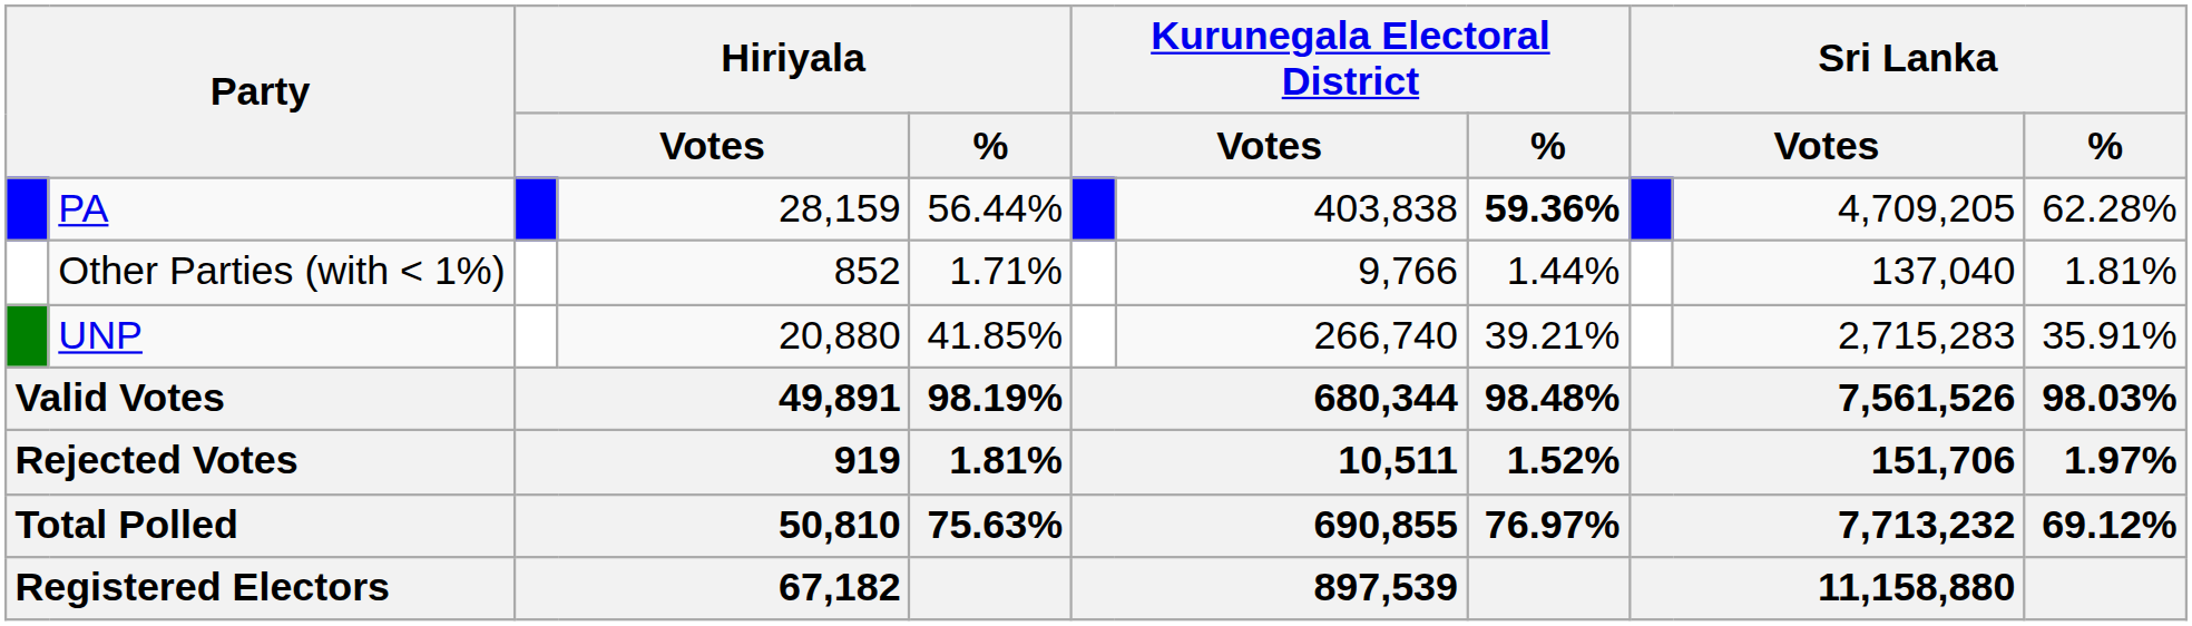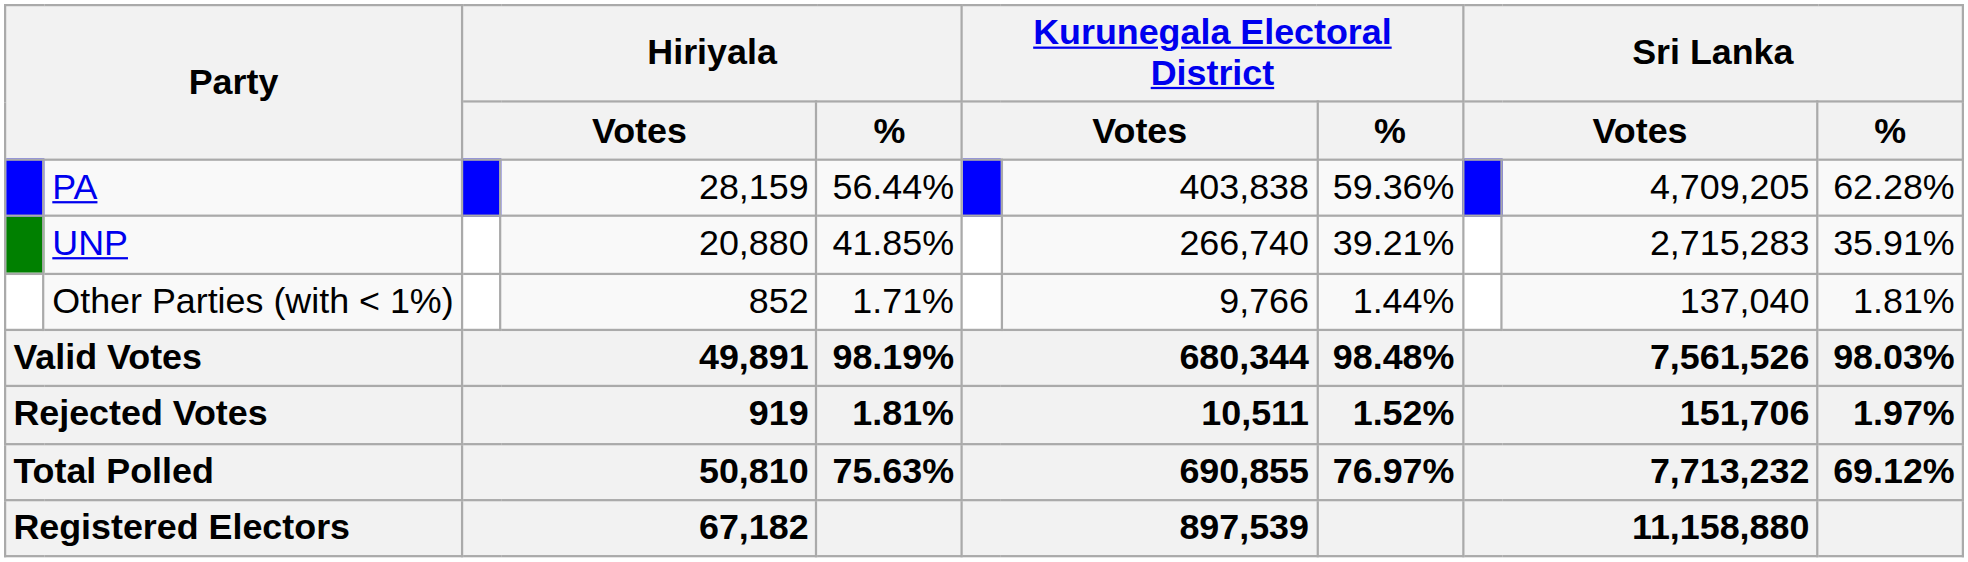PA | Kurunegala Electoral District / %: bold -> normal
rows swapped: UNP <-> Other Parties (with < 1%)
